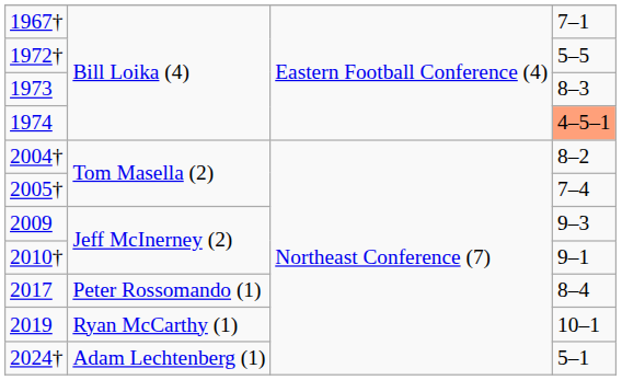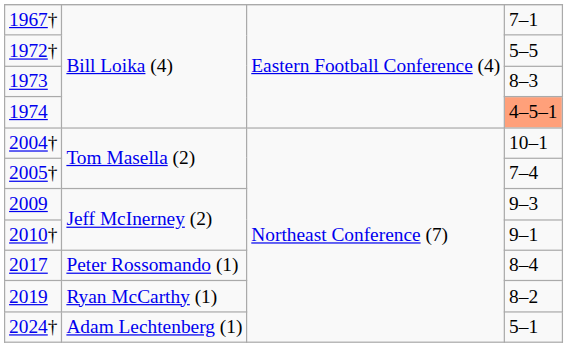2004† | column 4: 8–2 -> 10–1
2019 | column 4: 10–1 -> 8–2
